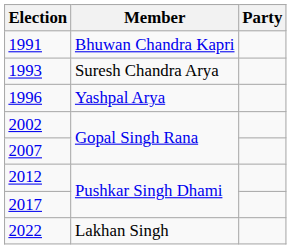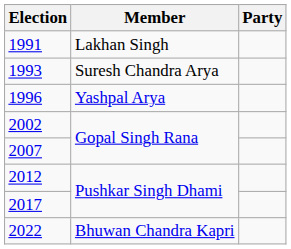1991 | Member: Bhuwan Chandra Kapri -> Lakhan Singh
2022 | Member: Lakhan Singh -> Bhuwan Chandra Kapri
